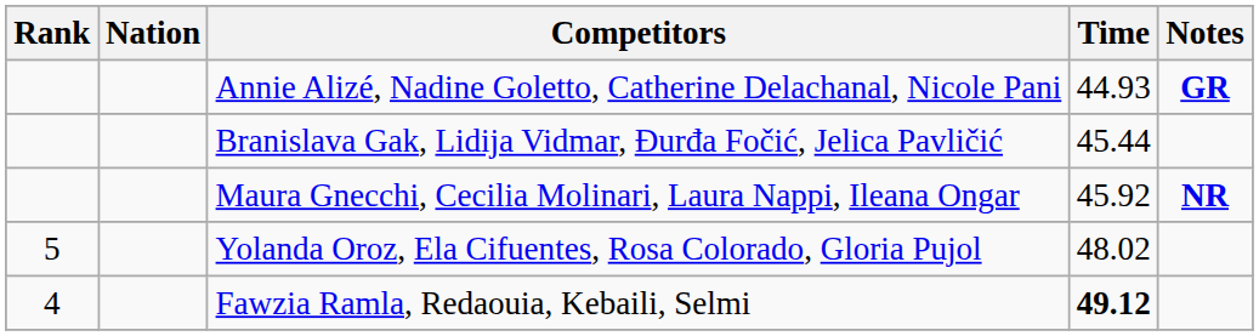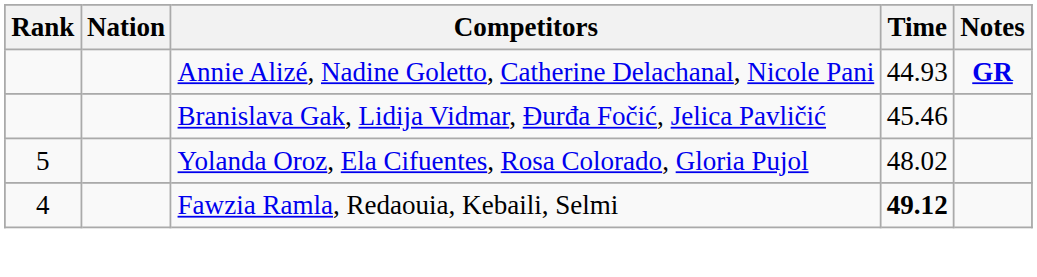Branislava Gak, Lidija Vidmar, Đurđa Fočić, Jelica Pavličić | Time: 45.44 -> 45.46
- row: Maura Gnecchi, Cecilia Molinari, Laura Nappi, Ileana Ongar | 45.92 | NR
